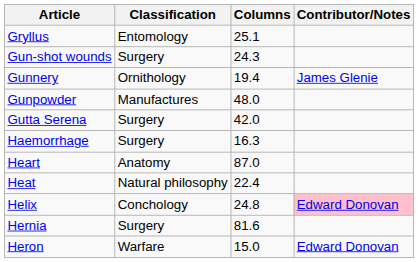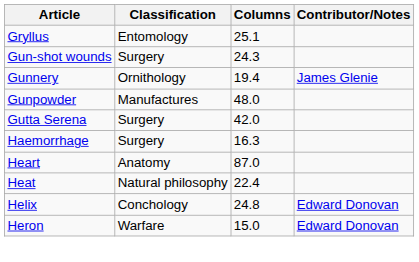Helix | Contributor/Notes: pink background -> no background
- row: Hernia | Surgery | 81.6
